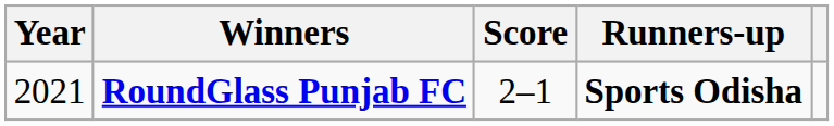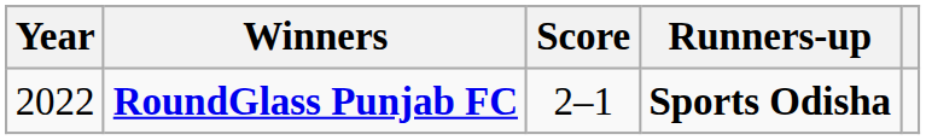RoundGlass Punjab FC | Year: 2021 -> 2022
